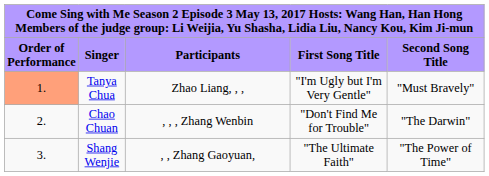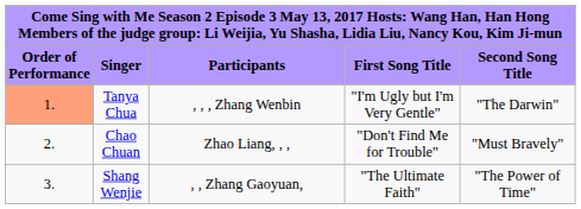Tanya Chua | column 3: Zhao Liang, , , -> , , , Zhang Wenbin
Tanya Chua | column 5: "Must Bravely" -> "The Darwin"
Chao Chuan | column 3: , , , Zhang Wenbin -> Zhao Liang, , ,
Chao Chuan | column 5: "The Darwin" -> "Must Bravely"
